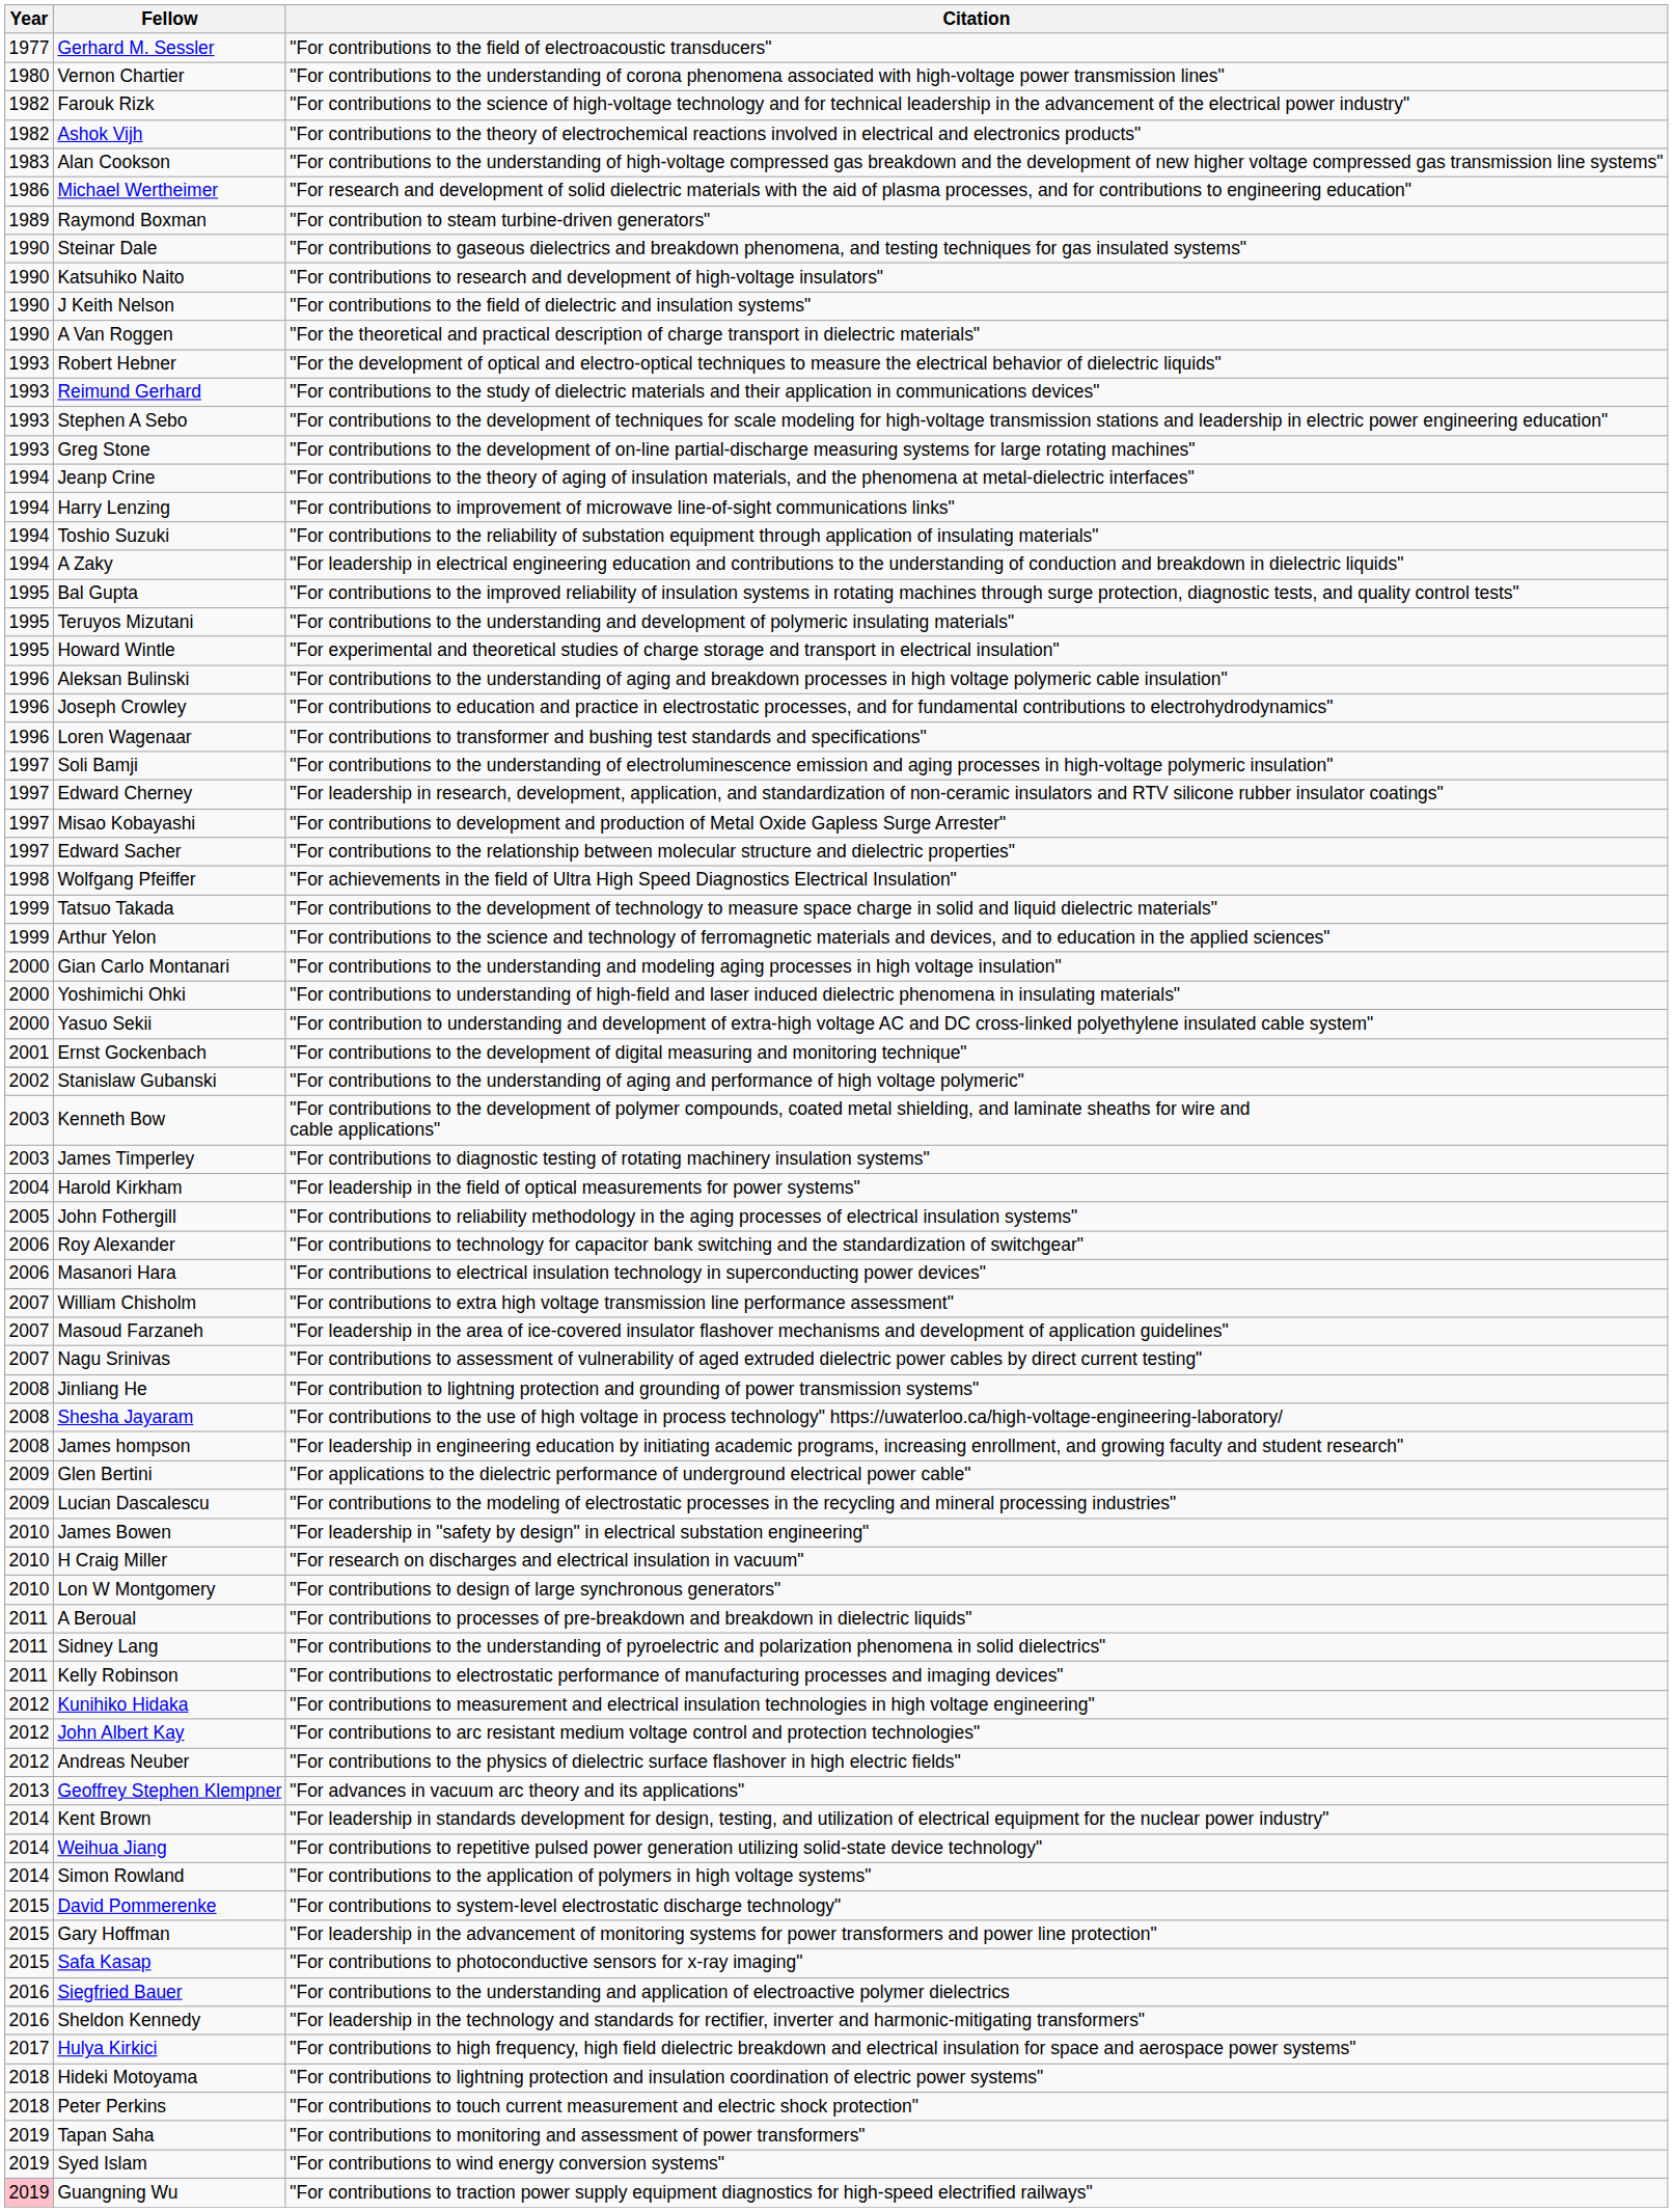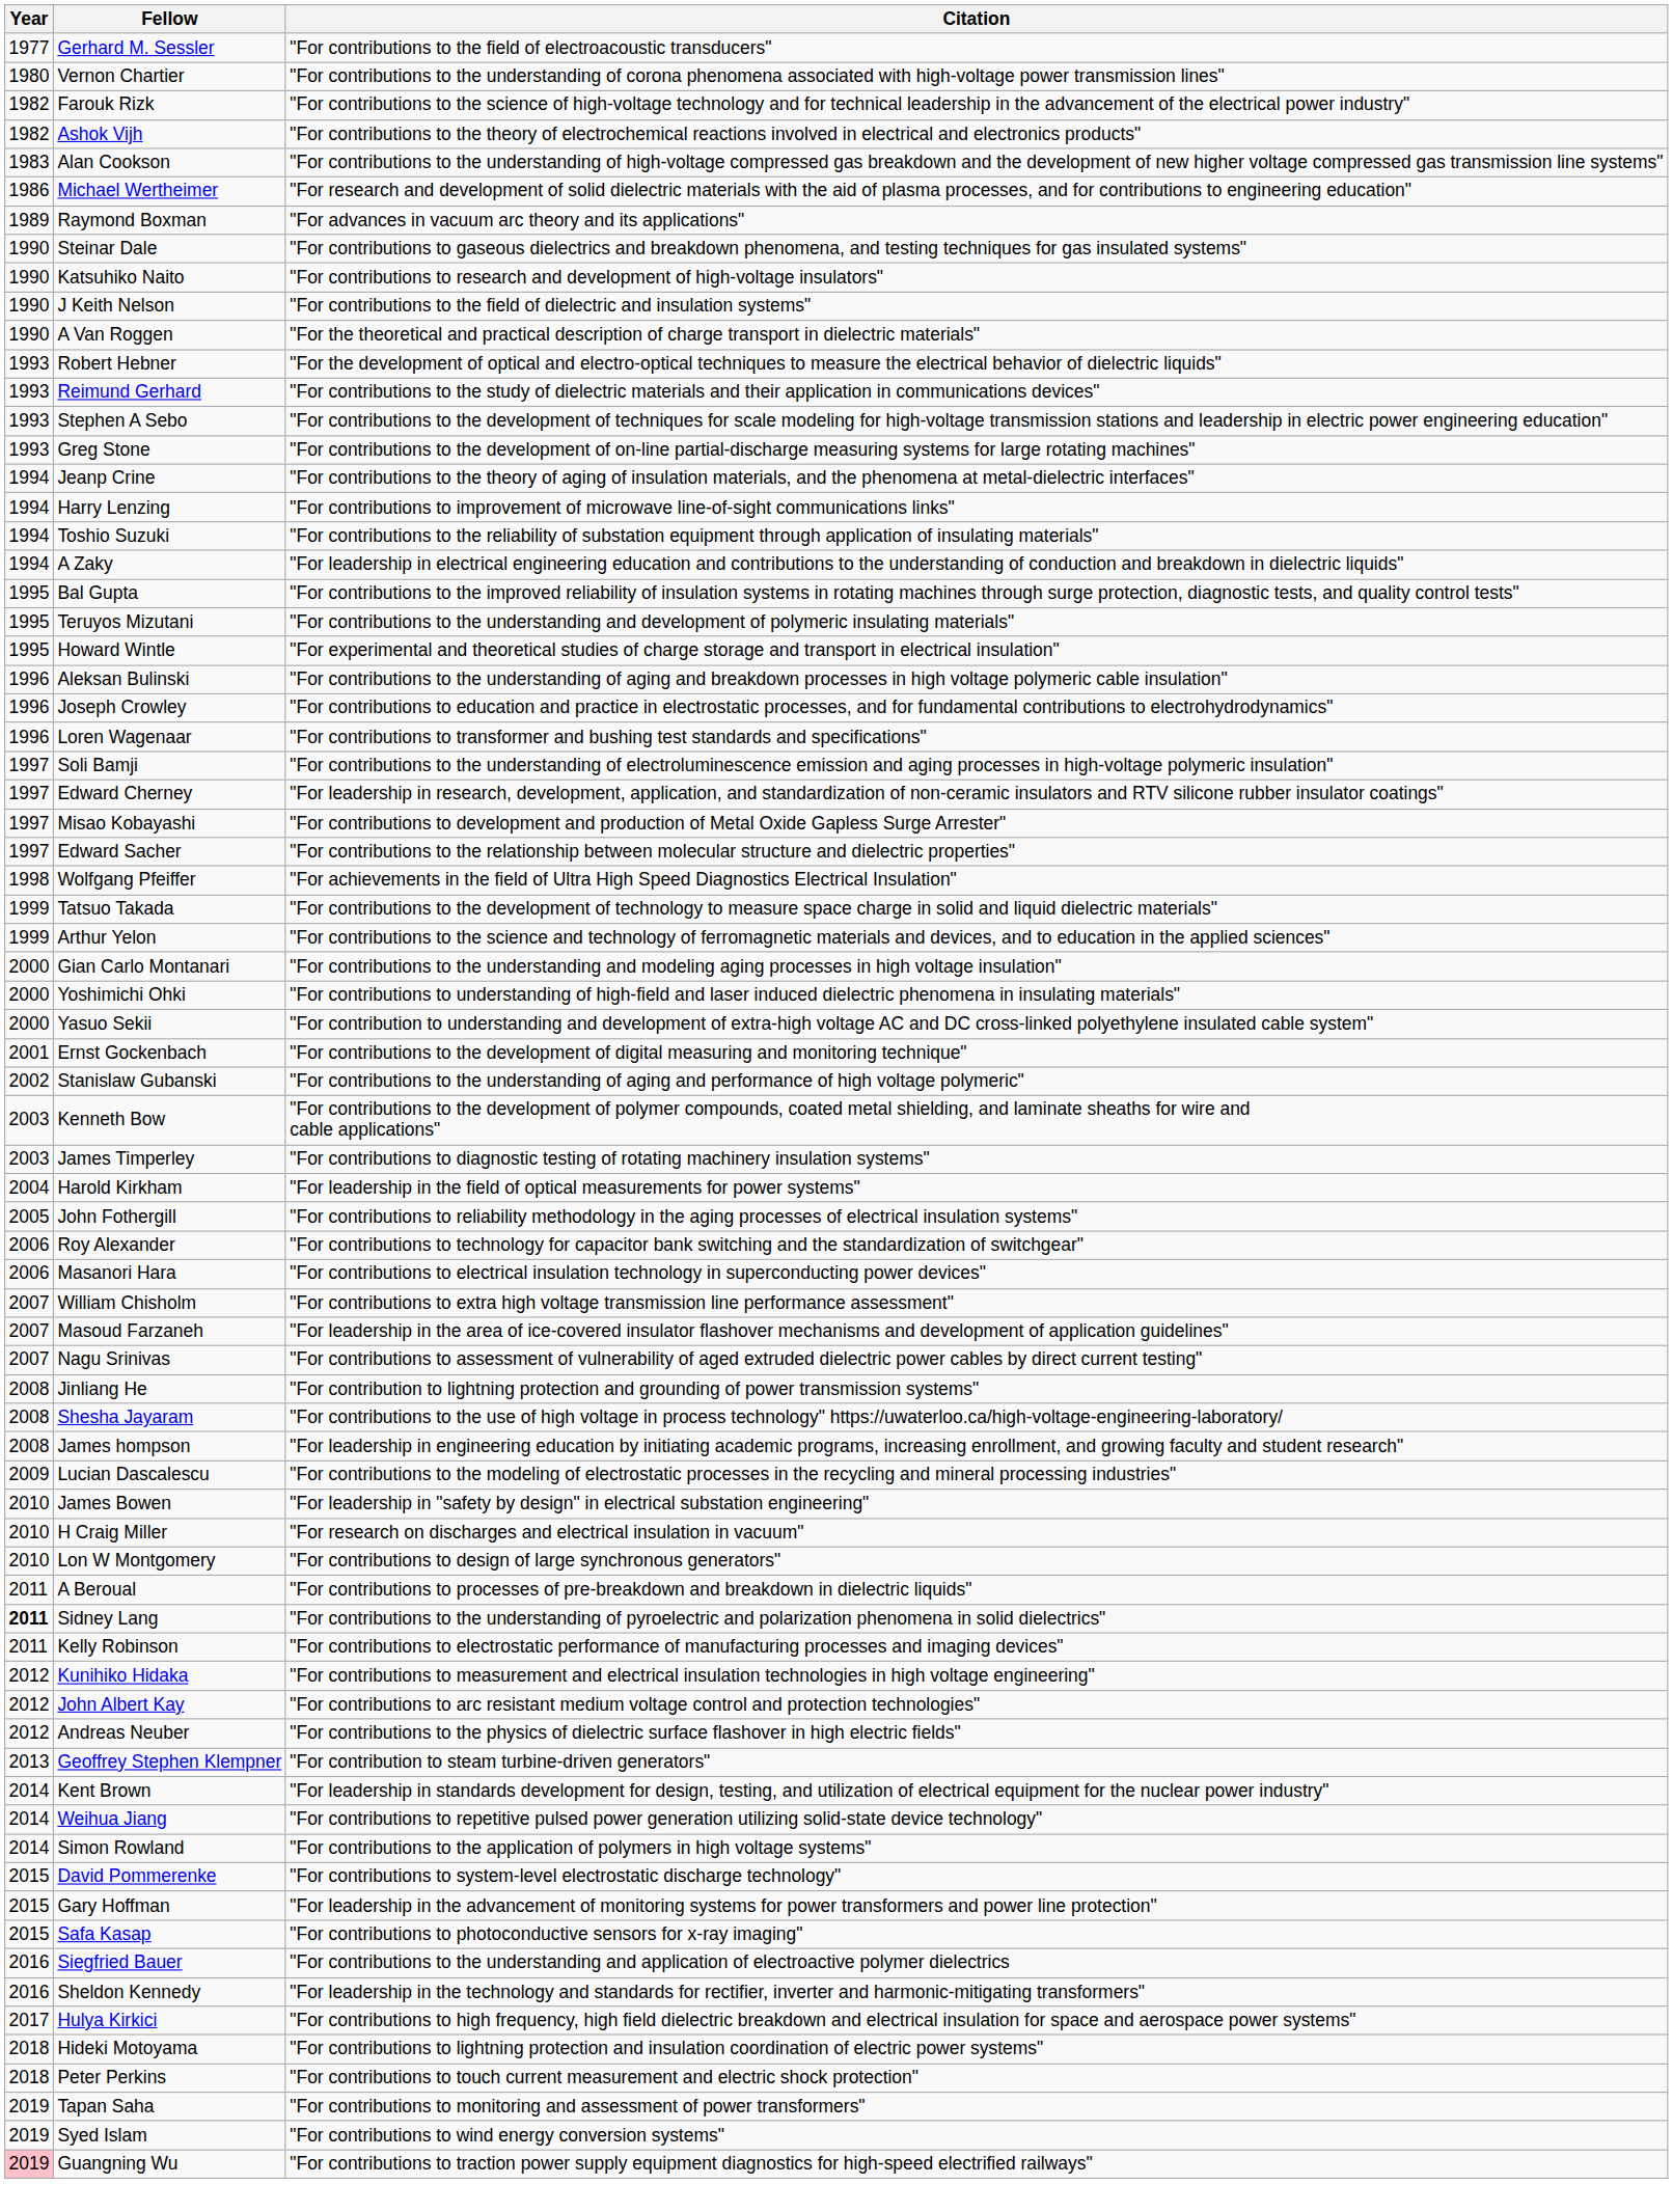Raymond Boxman | Citation: "For contribution to steam turbine-driven generators" -> "For advances in vacuum arc theory and its applications"
- row: 2009 | Glen Bertini | "For applications to the dielectric performance of underground electrical power cable"
Sidney Lang | Year: normal -> bold
Geoffrey Stephen Klempner | Citation: "For advances in vacuum arc theory and its applications" -> "For contribution to steam turbine-driven generators"
